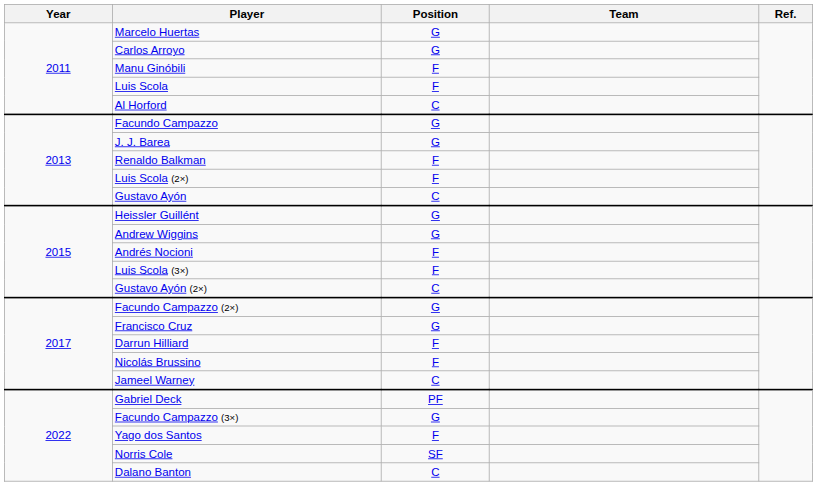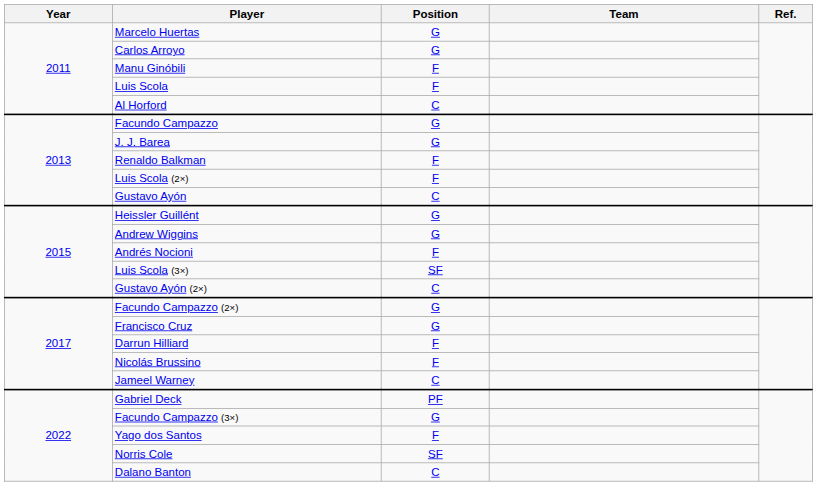Luis Scola (3×) | Position: F -> SF
